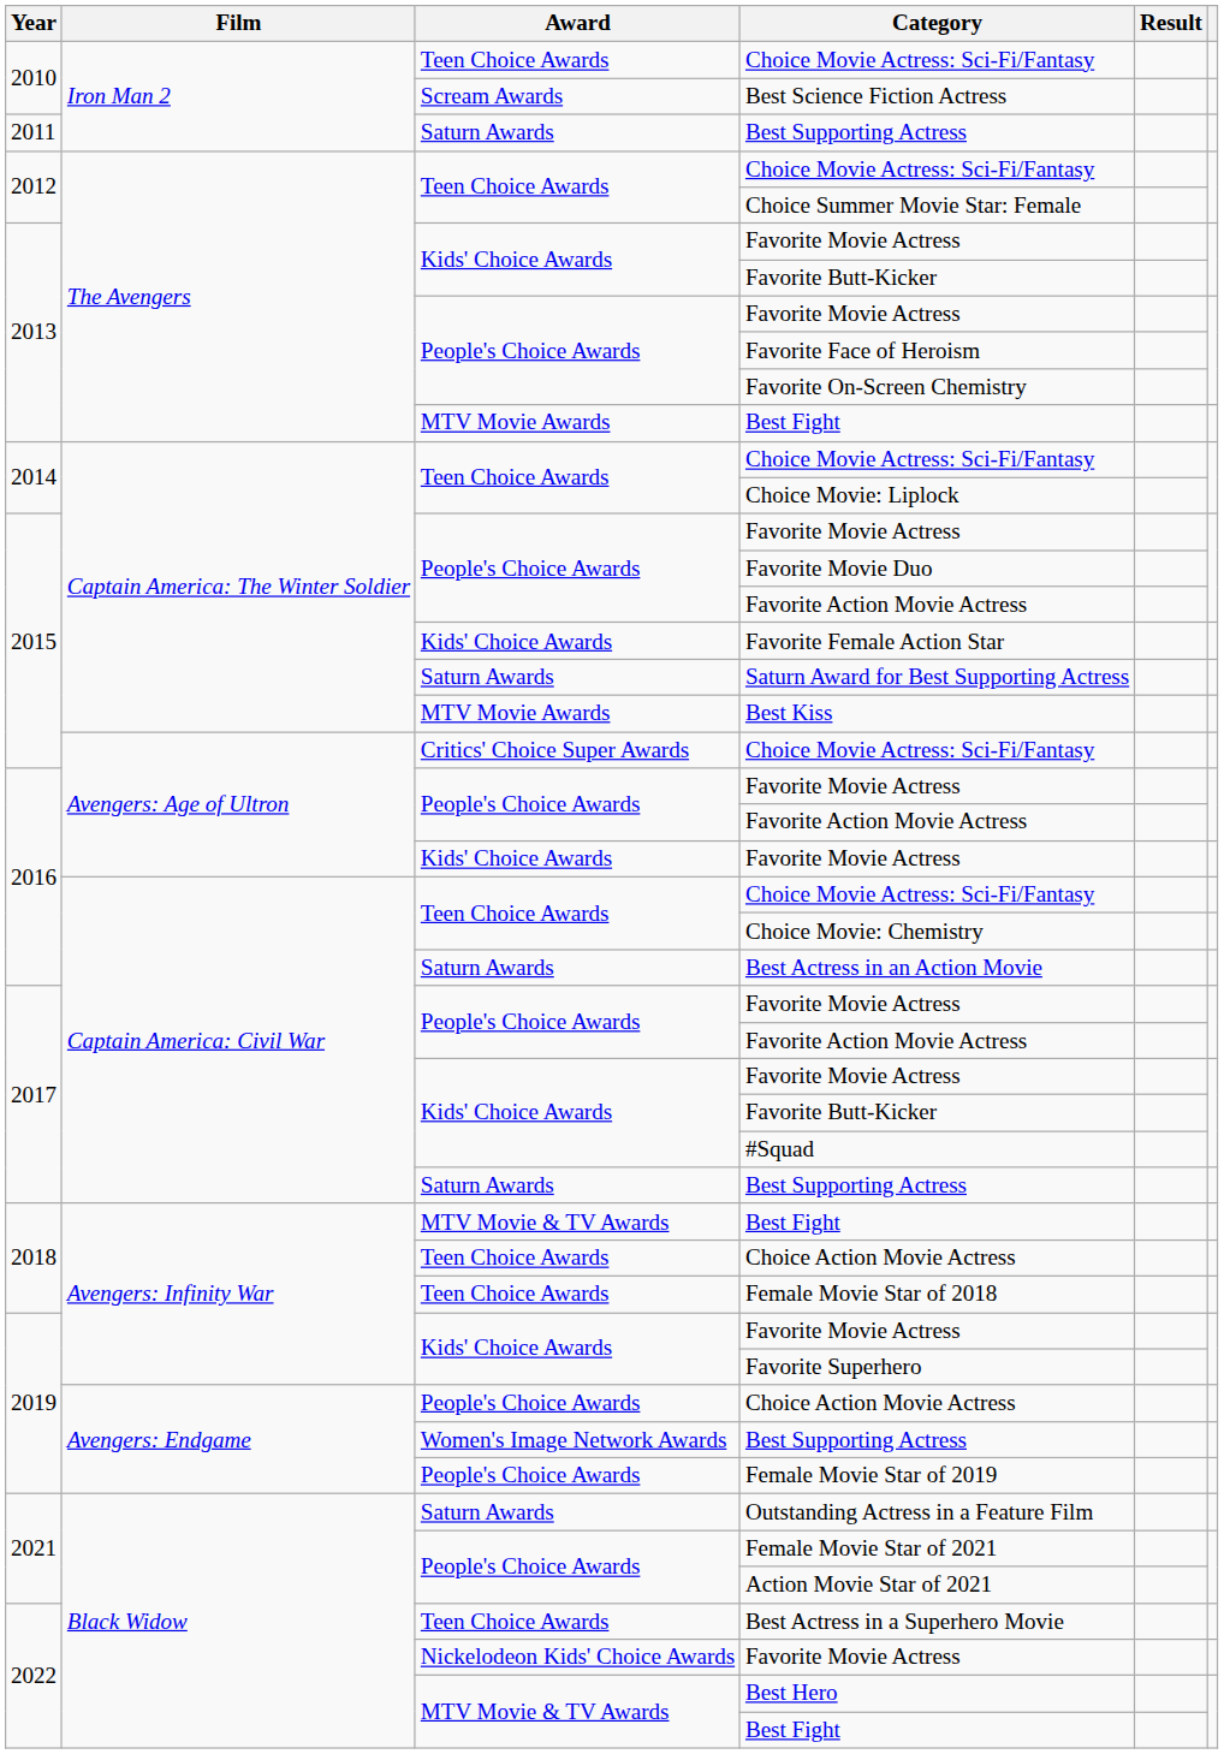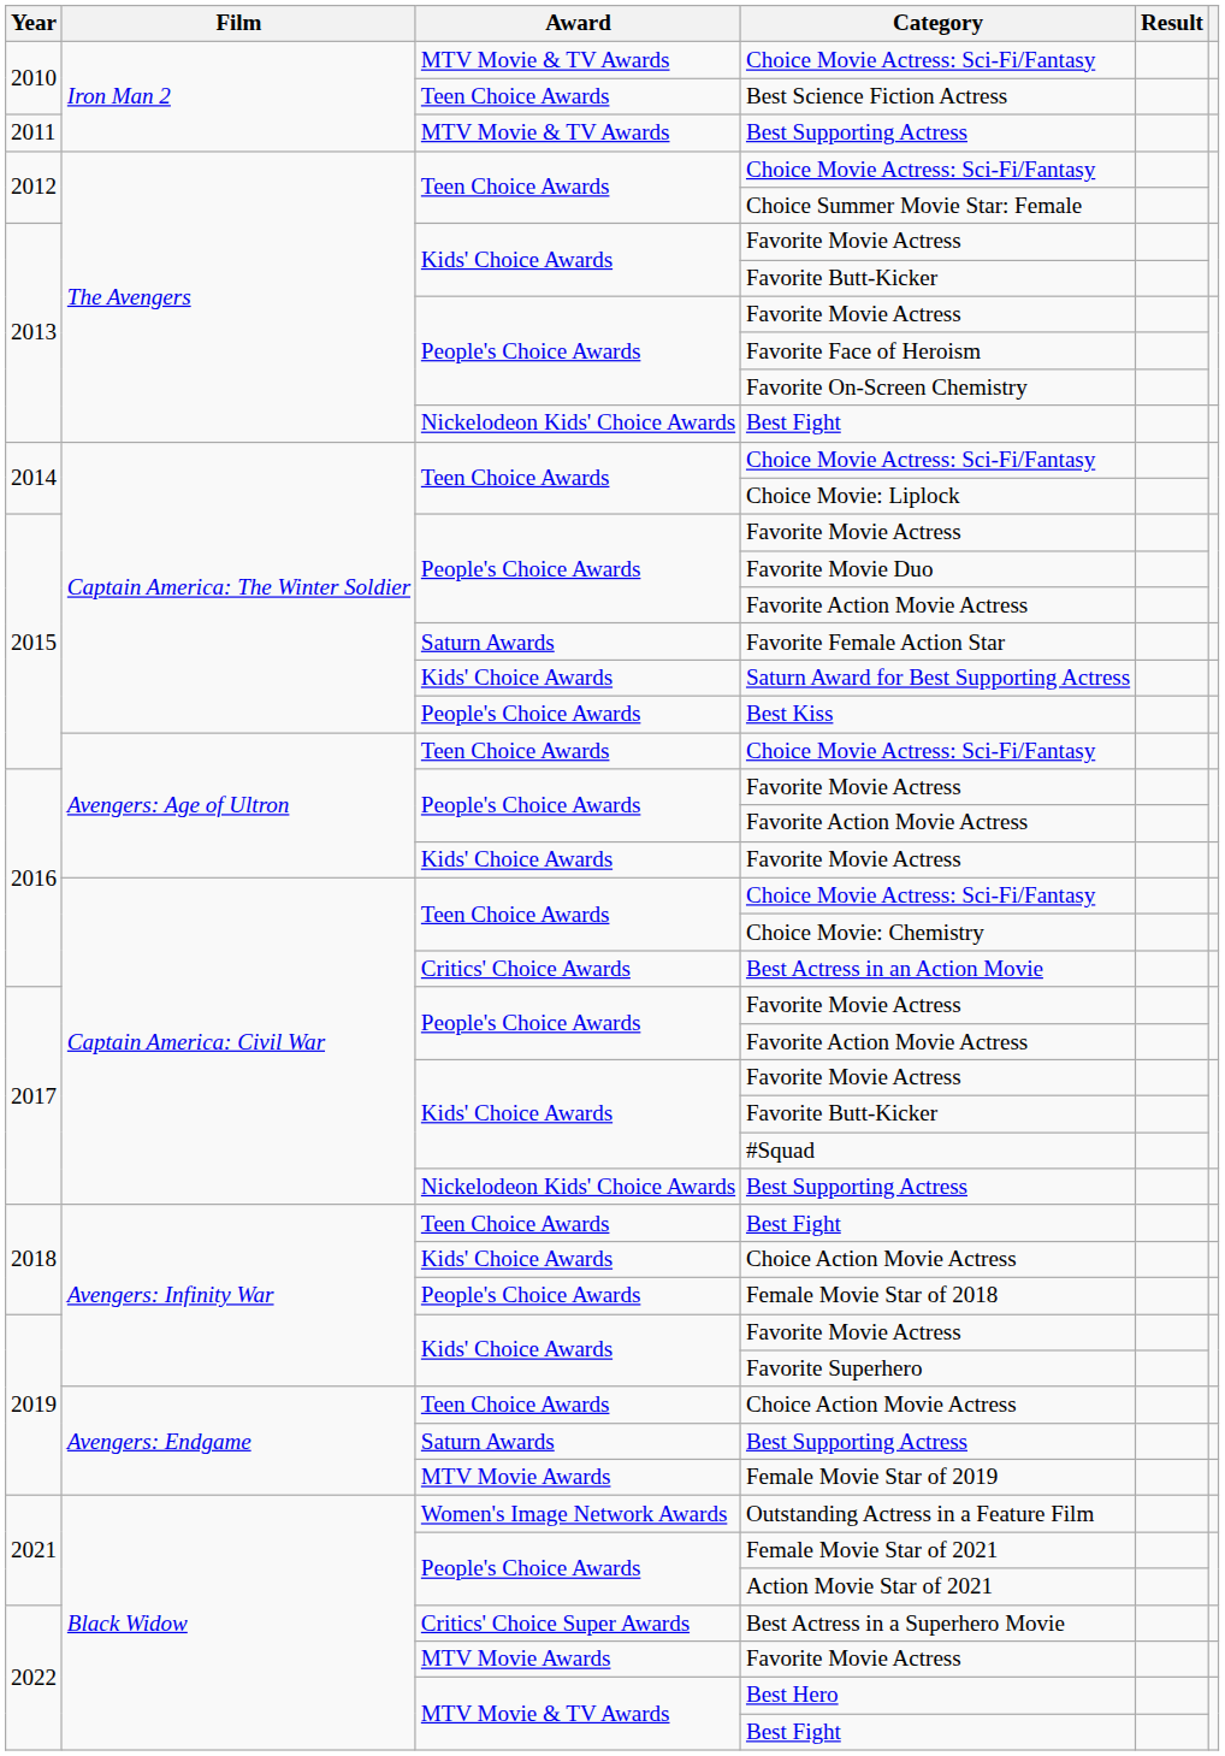2010 / Choice Movie Actress: Sci-Fi/Fantasy | Award: Teen Choice Awards -> MTV Movie & TV Awards
Best Science Fiction Actress | Award: Scream Awards -> Teen Choice Awards
2011 / Best Supporting Actress | Award: Saturn Awards -> MTV Movie & TV Awards
2013 / Best Fight | Award: MTV Movie Awards -> Nickelodeon Kids' Choice Awards
Favorite Female Action Star | Award: Kids' Choice Awards -> Saturn Awards
Saturn Award for Best Supporting Actress | Award: Saturn Awards -> Kids' Choice Awards
Best Kiss | Award: MTV Movie Awards -> People's Choice Awards
2015 / Choice Movie Actress: Sci-Fi/Fantasy | Award: Critics' Choice Super Awards -> Teen Choice Awards
Best Actress in an Action Movie | Award: Saturn Awards -> Critics' Choice Awards
2017 / Best Supporting Actress | Award: Saturn Awards -> Nickelodeon Kids' Choice Awards
2018 / Best Fight | Award: MTV Movie & TV Awards -> Teen Choice Awards
2018 / Choice Action Movie Actress | Award: Teen Choice Awards -> Kids' Choice Awards
Female Movie Star of 2018 | Award: Teen Choice Awards -> People's Choice Awards
2019 / Choice Action Movie Actress | Award: People's Choice Awards -> Teen Choice Awards
2019 / Best Supporting Actress | Award: Women's Image Network Awards -> Saturn Awards
Female Movie Star of 2019 | Award: People's Choice Awards -> MTV Movie Awards
Outstanding Actress in a Feature Film | Award: Saturn Awards -> Women's Image Network Awards
Best Actress in a Superhero Movie | Award: Teen Choice Awards -> Critics' Choice Super Awards
2022 / Favorite Movie Actress | Award: Nickelodeon Kids' Choice Awards -> MTV Movie Awards
